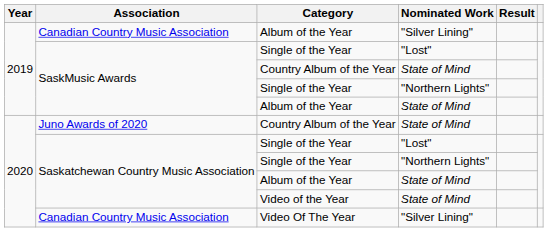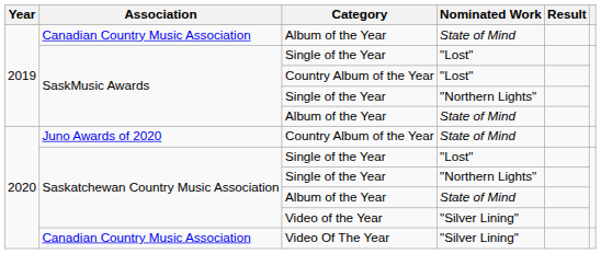Canadian Country Music Association / Album of the Year | Nominated Work: "Silver Lining" -> State of Mind
SaskMusic Awards / Country Album of the Year | Nominated Work: State of Mind -> "Lost"
Video of the Year | Nominated Work: State of Mind -> "Silver Lining"
